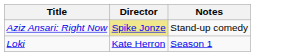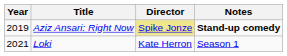+ column: Year | 2019 | 2021
Aziz Ansari: Right Now | Notes: normal -> bold
